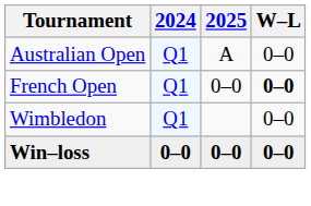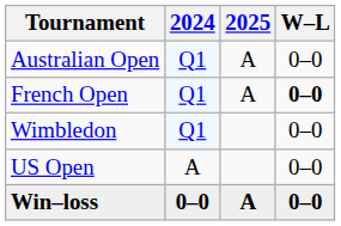French Open | 2025: 0–0 -> A
+ row: US Open | A | 0–0
Win–loss | 2025: 0–0 -> A
